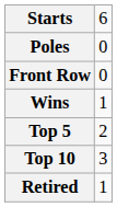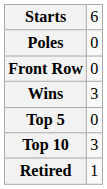Wins | column 2: 1 -> 3
Top 5 | column 2: 2 -> 0
